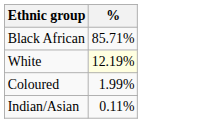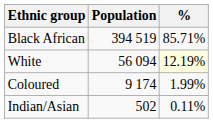+ column: Population | 394 519 | 56 094 | 9 174 | 502
